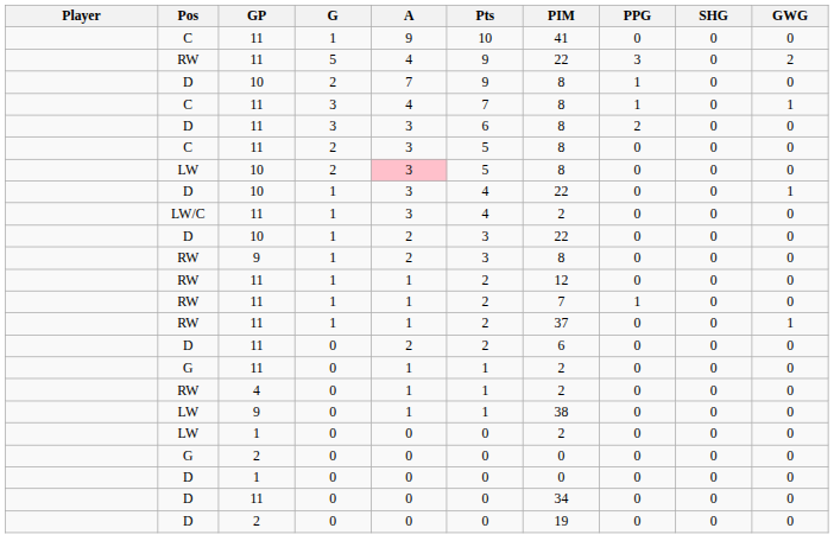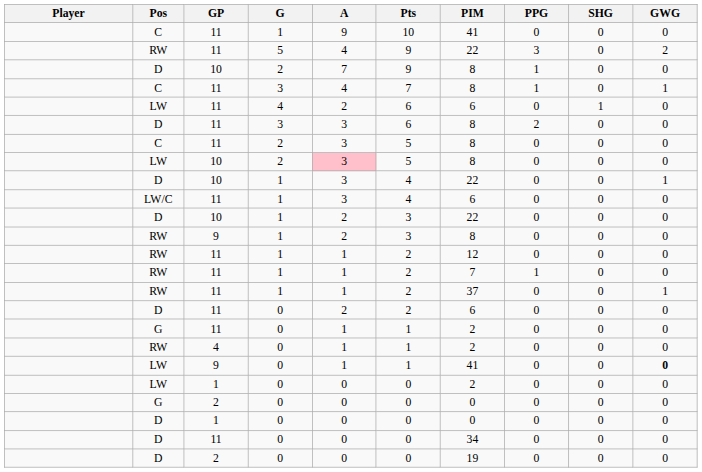+ row: LW | 11 | 4 | 2 | 6 | 6 | 0 | 1 | 0
LW/C | PIM: 2 -> 6
LW / 9 | PIM: 38 -> 41
LW / 9 | GWG: normal -> bold
